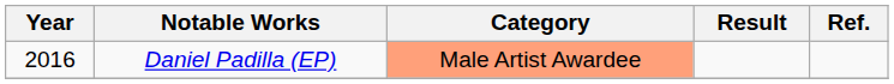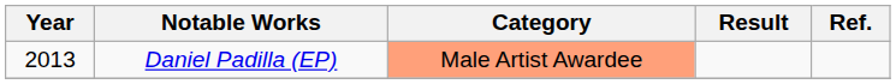Daniel Padilla (EP) | Year: 2016 -> 2013
